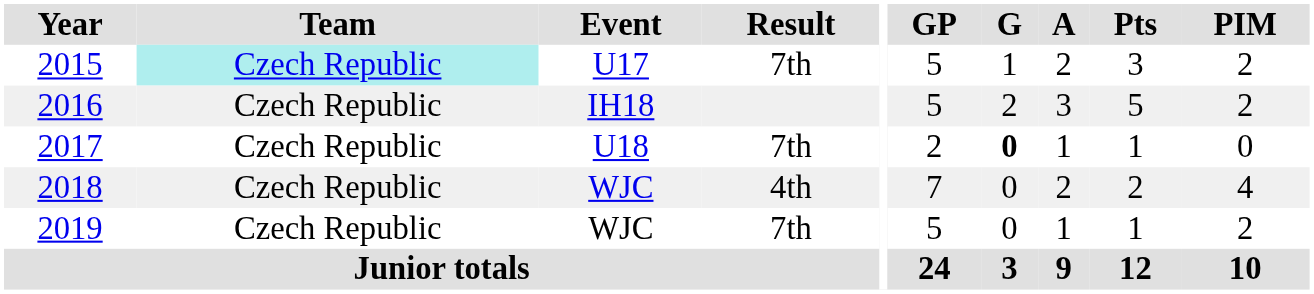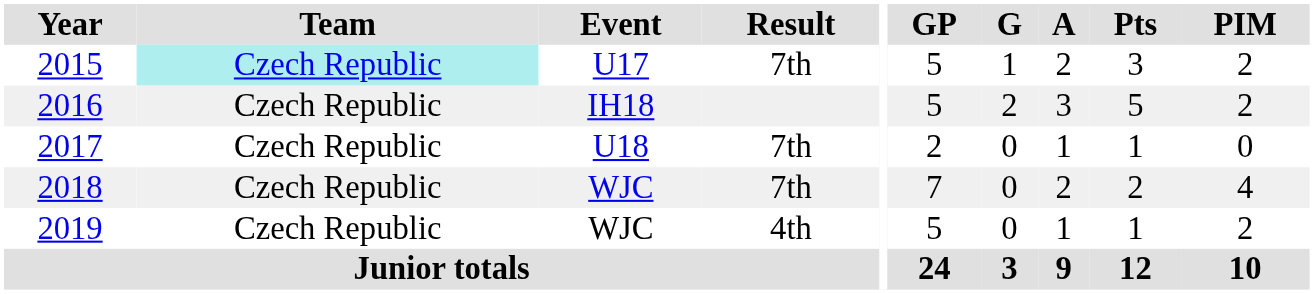2017 | G: bold -> normal
2018 | Result: 4th -> 7th
2019 | Result: 7th -> 4th
